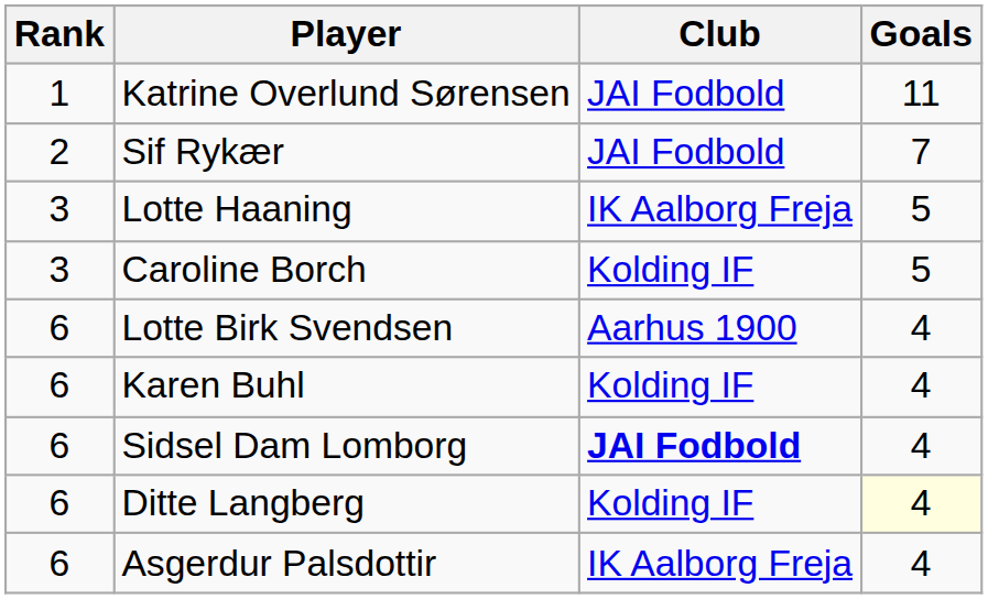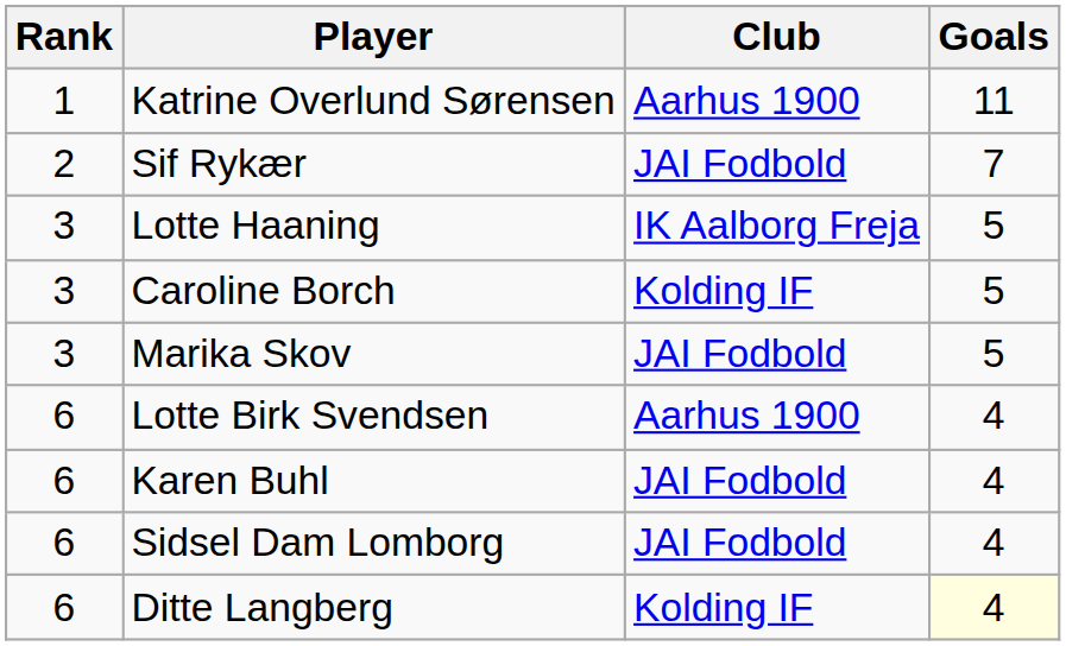Katrine Overlund Sørensen | Club: JAI Fodbold -> Aarhus 1900
+ row: 3 | Marika Skov | JAI Fodbold | 5
Karen Buhl | Club: Kolding IF -> JAI Fodbold
Sidsel Dam Lomborg | Club: bold -> normal
- row: 6 | Asgerdur Palsdottir | IK Aalborg Freja | 4
